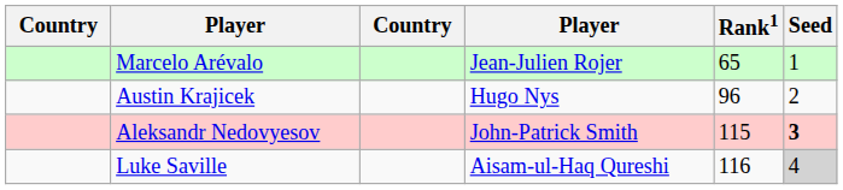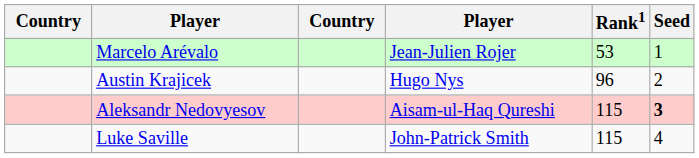Marcelo Arévalo | Rank1: 65 -> 53
Aleksandr Nedovyesov | column 4: John-Patrick Smith -> Aisam-ul-Haq Qureshi
Luke Saville | column 4: Aisam-ul-Haq Qureshi -> John-Patrick Smith
Luke Saville | Rank1: 116 -> 115
Luke Saville | Seed: lightgrey background -> no background
